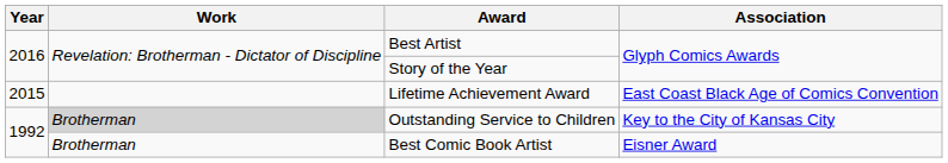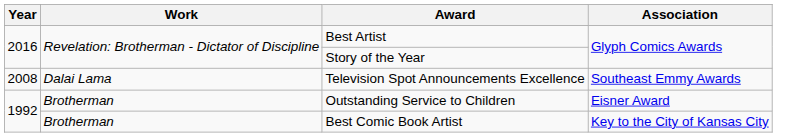- row: 2015 | Lifetime Achievement Award | East Coast Black Age of Comics Convention
+ row: 2008 | Dalai Lama | Television Spot Announcements Excellence | Southeast Emmy Awards
Outstanding Service to Children | Work: lightgrey background -> no background
Outstanding Service to Children | Association: Key to the City of Kansas City -> Eisner Award
Best Comic Book Artist | Association: Eisner Award -> Key to the City of Kansas City
